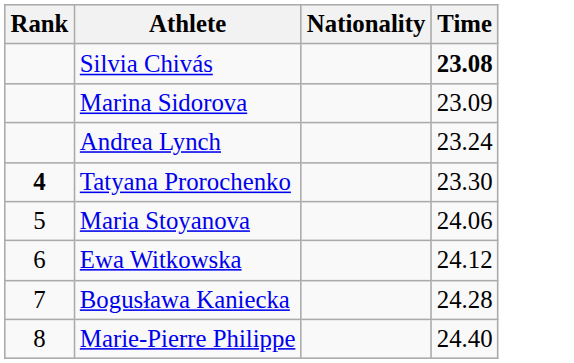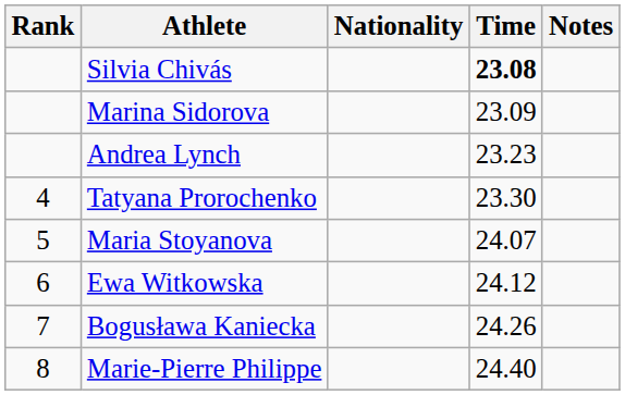+ column: Notes
Andrea Lynch | Time: 23.24 -> 23.23
Tatyana Prorochenko | Rank: bold -> normal
Maria Stoyanova | Time: 24.06 -> 24.07
Bogusława Kaniecka | Time: 24.28 -> 24.26
